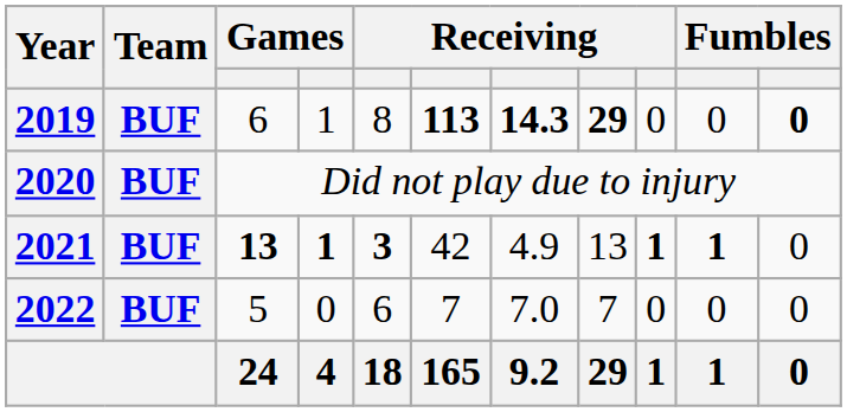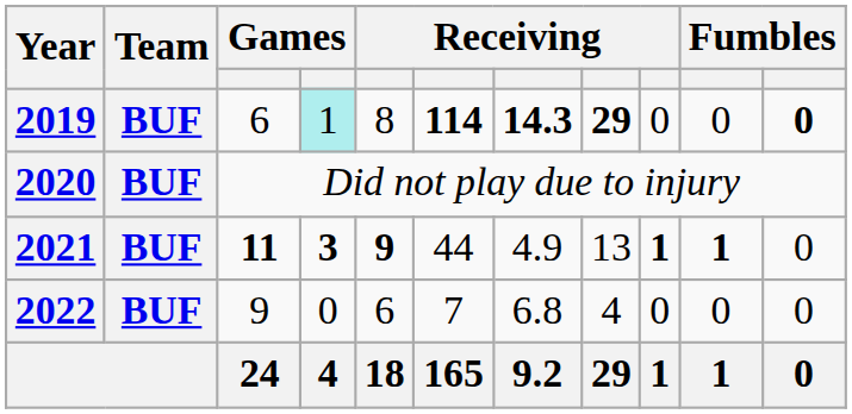2019 | column 4: no background -> paleturquoise background
2019 | column 6: 113 -> 114
2021 | column 3: 13 -> 11
2021 | column 4: 1 -> 3
2021 | column 5: 3 -> 9
2021 | column 6: 42 -> 44
2022 | column 3: 5 -> 9
2022 | column 7: 7.0 -> 6.8
2022 | column 8: 7 -> 4
